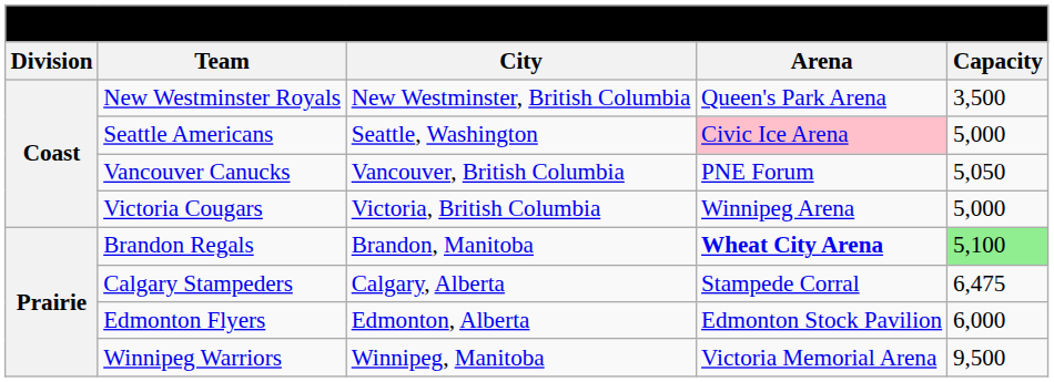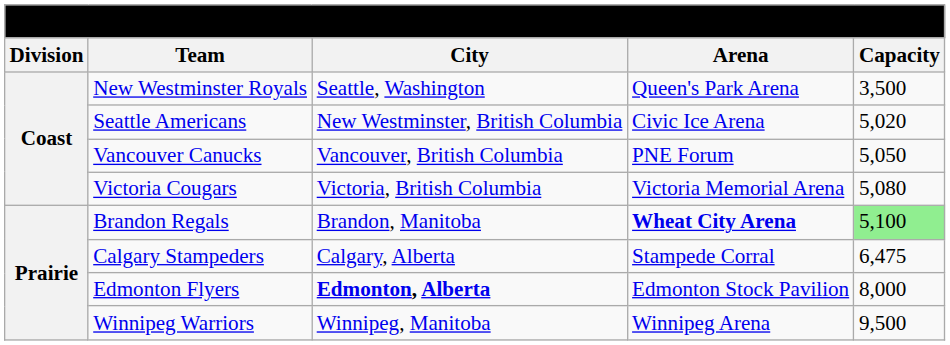New Westminster Royals | City: New Westminster, British Columbia -> Seattle, Washington
Seattle Americans | City: Seattle, Washington -> New Westminster, British Columbia
Seattle Americans | Arena: pink background -> no background
Seattle Americans | Capacity: 5,000 -> 5,020
Victoria Cougars | Arena: Winnipeg Arena -> Victoria Memorial Arena
Victoria Cougars | Capacity: 5,000 -> 5,080
Edmonton Flyers | City: normal -> bold
Edmonton Flyers | Capacity: 6,000 -> 8,000
Winnipeg Warriors | Arena: Victoria Memorial Arena -> Winnipeg Arena
